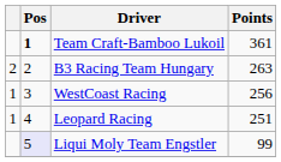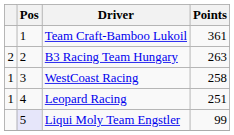Team Craft-Bamboo Lukoil | Pos: bold -> normal
WestCoast Racing | Points: 256 -> 258
